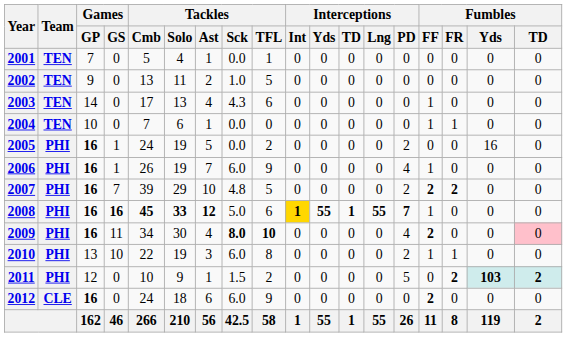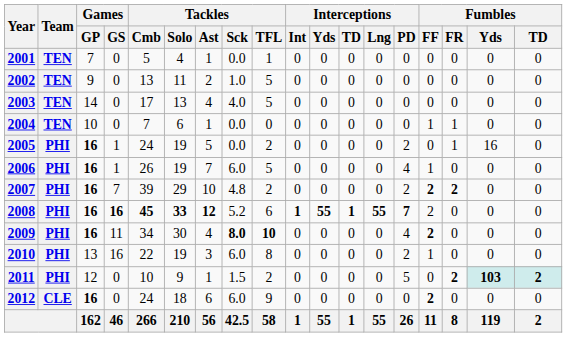2003 | Tackles / Sck: 4.3 -> 4.0
2003 | Tackles / TFL: 6 -> 5
2003 | Fumbles / FF: 1 -> 0
2005 | Fumbles / FR: 0 -> 1
2006 | Tackles / TFL: 9 -> 5
2007 | Tackles / TFL: 5 -> 2
2008 | Tackles / Sck: 5.0 -> 5.2
2008 | Interceptions / Int: gold background -> no background
2008 | Fumbles / FF: 1 -> 2
2009 | Fumbles / TD: pink background -> no background
2010 | Games / GS: 10 -> 16
2010 | Fumbles / FR: 1 -> 0
